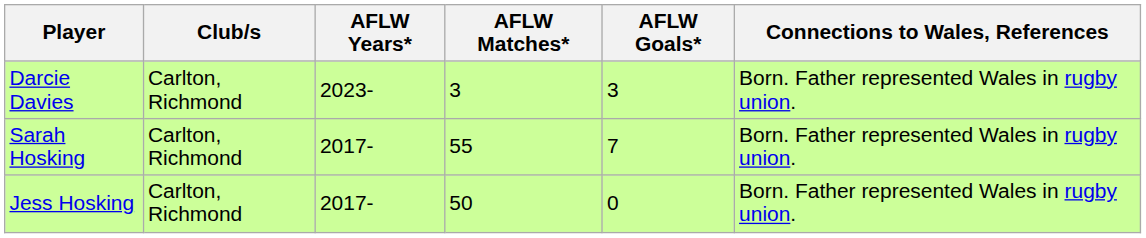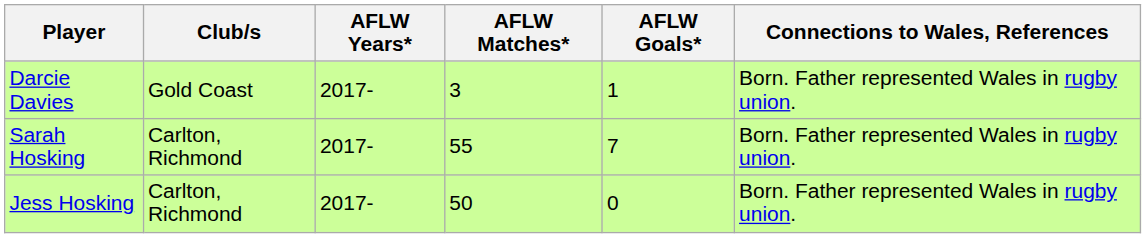Darcie Davies | Club/s: Carlton, Richmond -> Gold Coast
Darcie Davies | AFLW Years*: 2023- -> 2017-
Darcie Davies | AFLW Goals*: 3 -> 1
